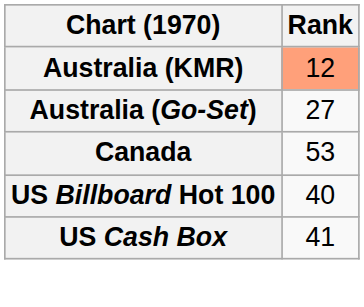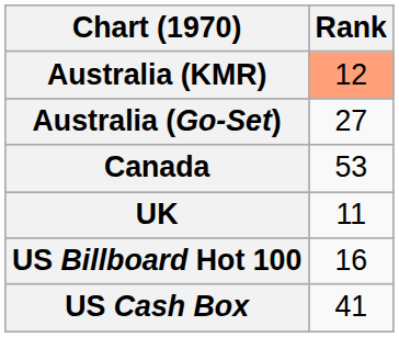+ row: UK | 11
US Billboard Hot 100 | Rank: 40 -> 16
